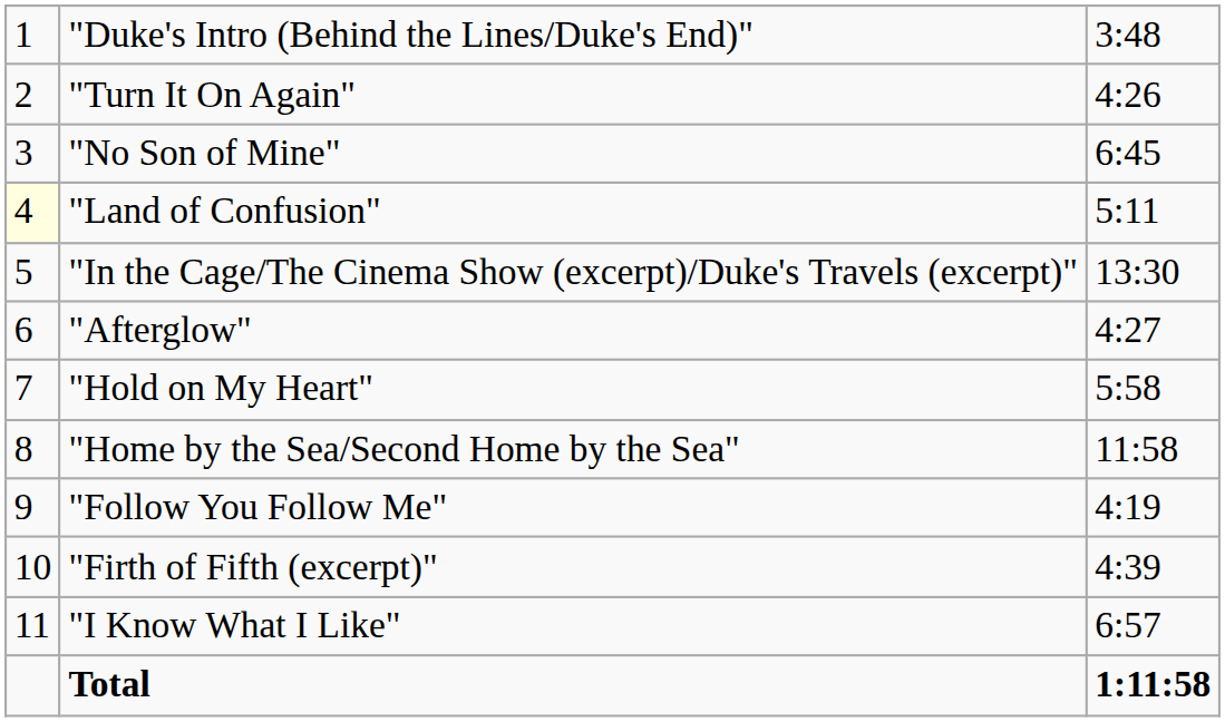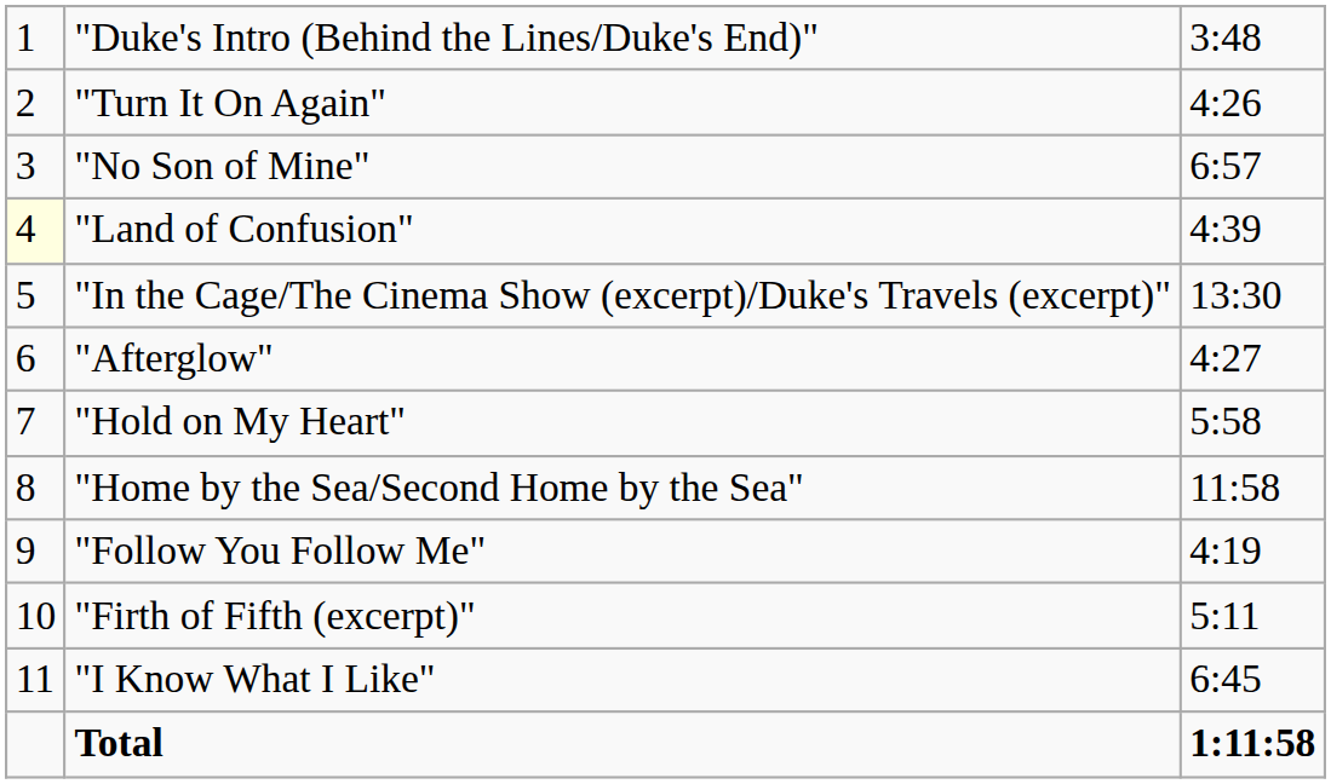"No Son of Mine" | column 3: 6:45 -> 6:57
"Land of Confusion" | column 3: 5:11 -> 4:39
"Firth of Fifth (excerpt)" | column 3: 4:39 -> 5:11
"I Know What I Like" | column 3: 6:57 -> 6:45
